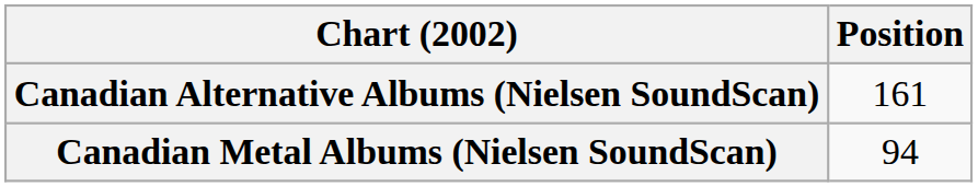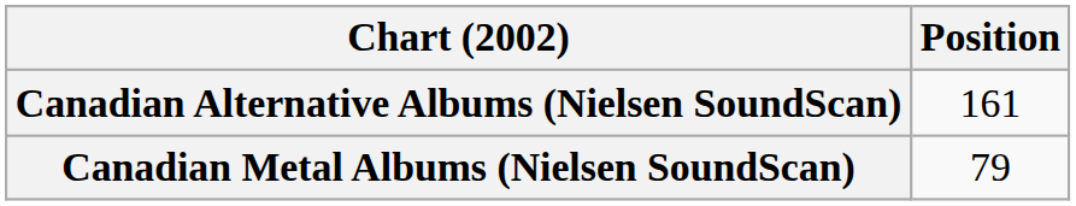Canadian Metal Albums (Nielsen SoundScan) | Position: 94 -> 79
